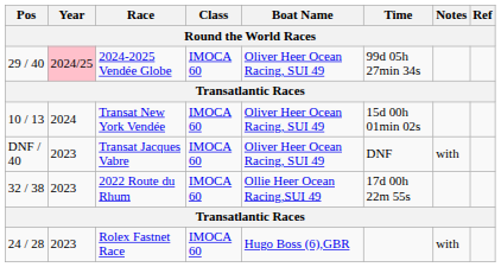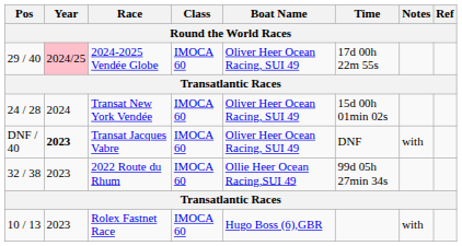2024-2025 Vendée Globe | Time: 99d 05h 27min 34s -> 17d 00h 22m 55s
Transat New York Vendée | Pos: 10 / 13 -> 24 / 28
Transat Jacques Vabre | Year: normal -> bold
2022 Route du Rhum | Time: 17d 00h 22m 55s -> 99d 05h 27min 34s
Rolex Fastnet Race | Pos: 24 / 28 -> 10 / 13
